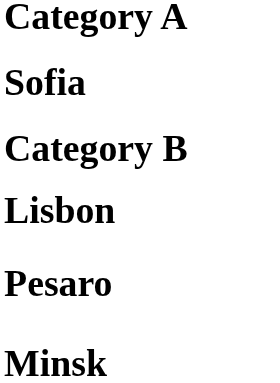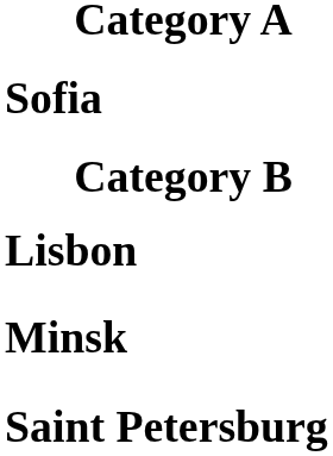- row: Pesaro
+ row: Saint Petersburg
